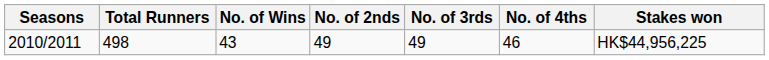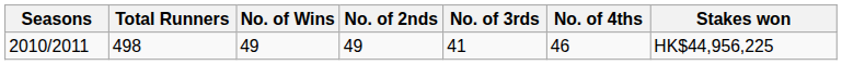2010/2011 | No. of Wins: 43 -> 49
2010/2011 | No. of 3rds: 49 -> 41
